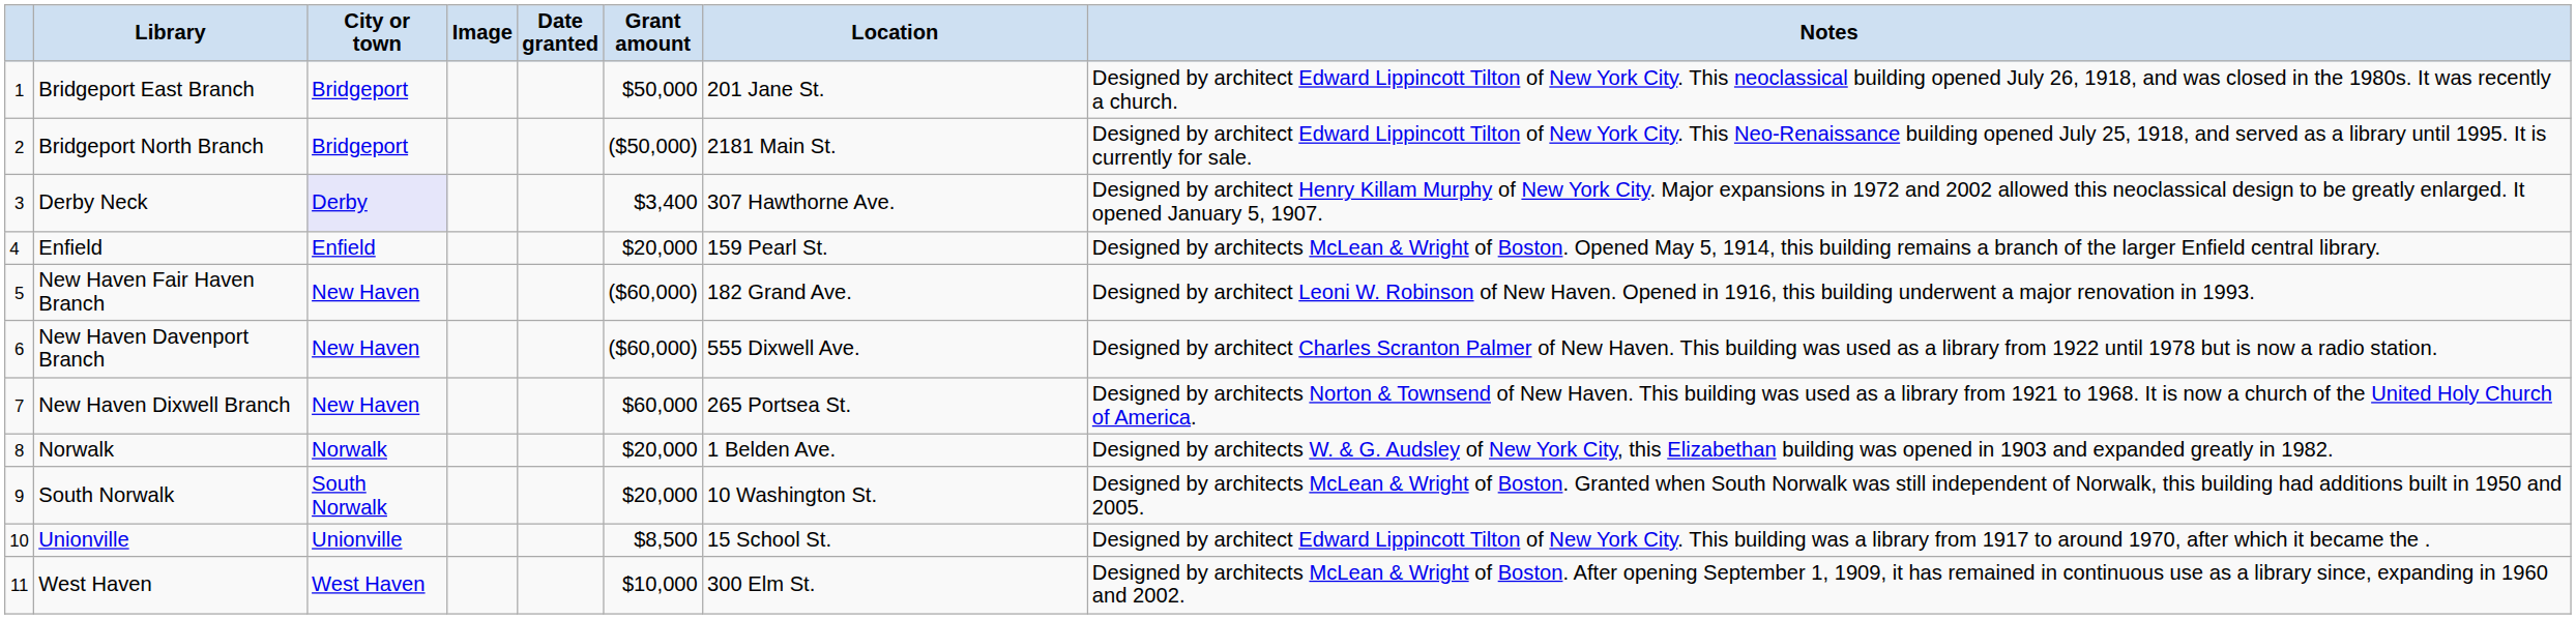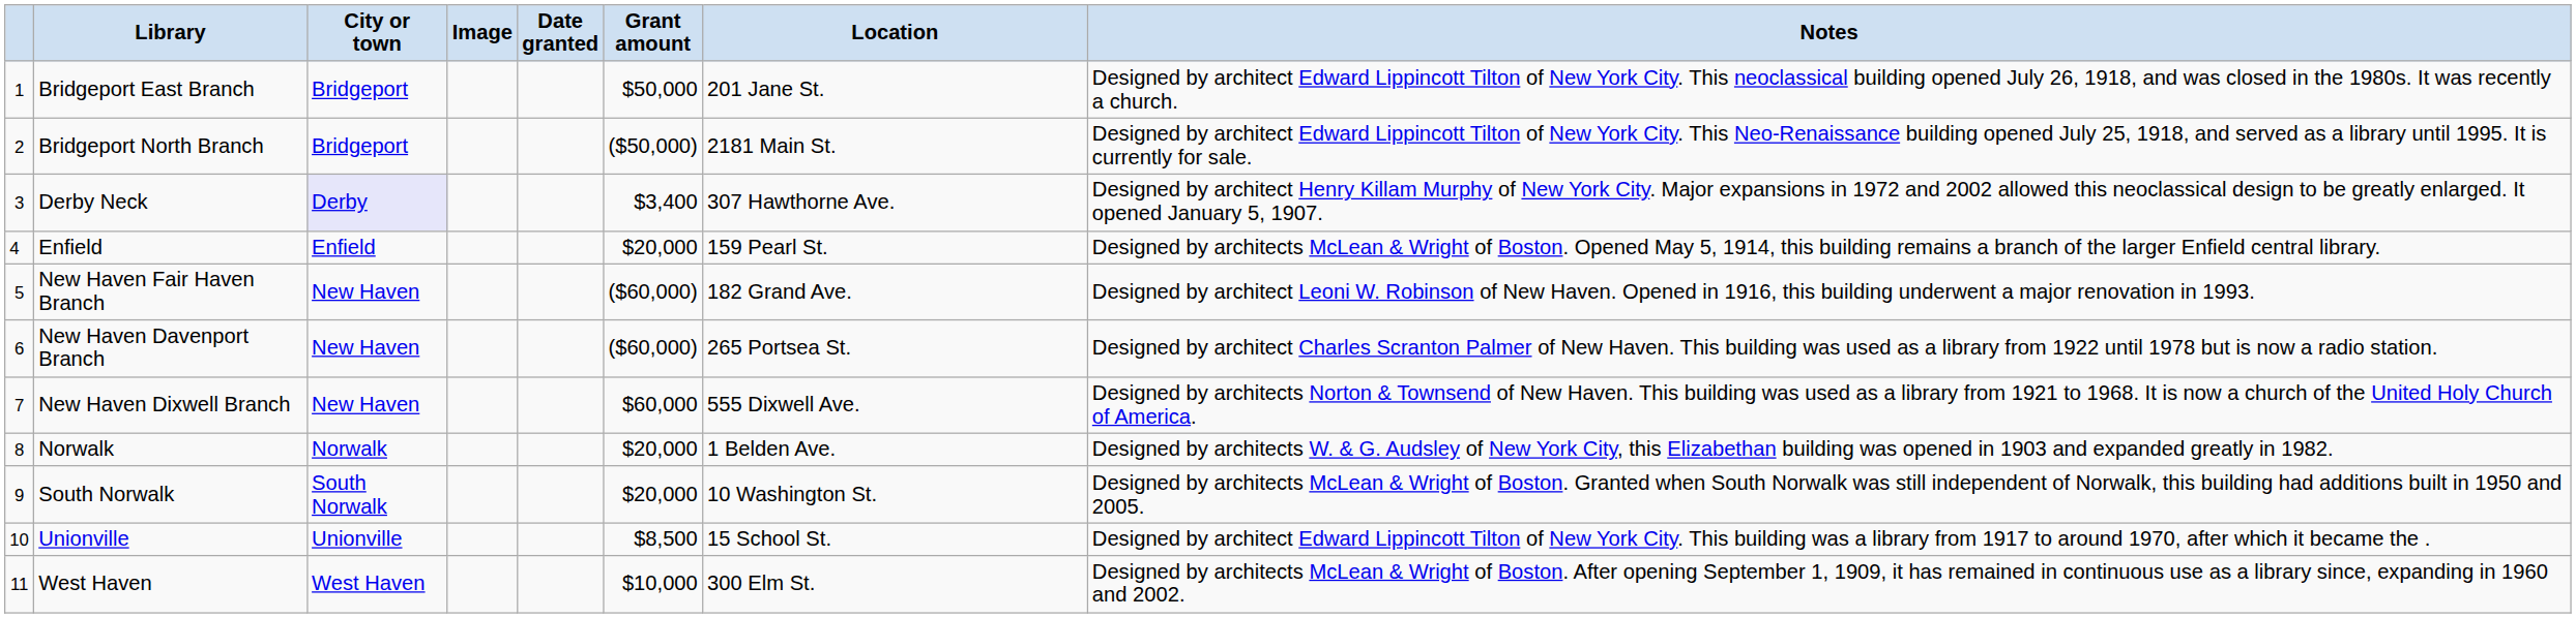New Haven Davenport Branch | Location: 555 Dixwell Ave. -> 265 Portsea St.
New Haven Dixwell Branch | Location: 265 Portsea St. -> 555 Dixwell Ave.
